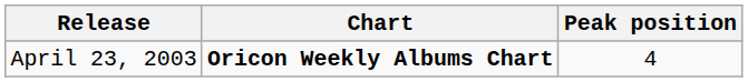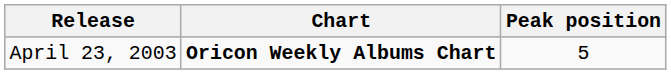April 23, 2003 | Peak position: 4 -> 5
